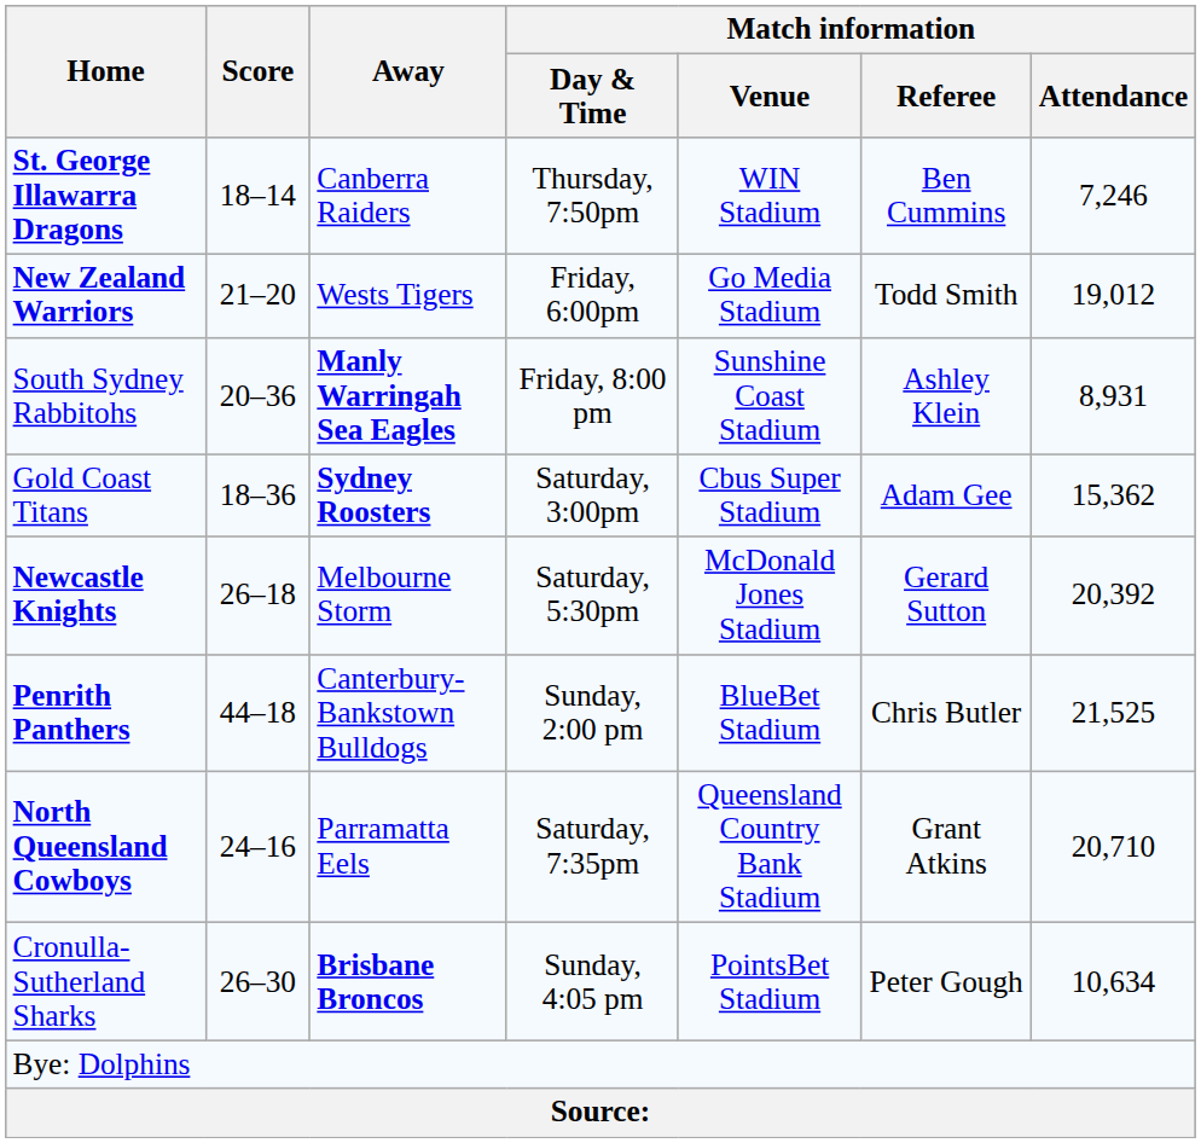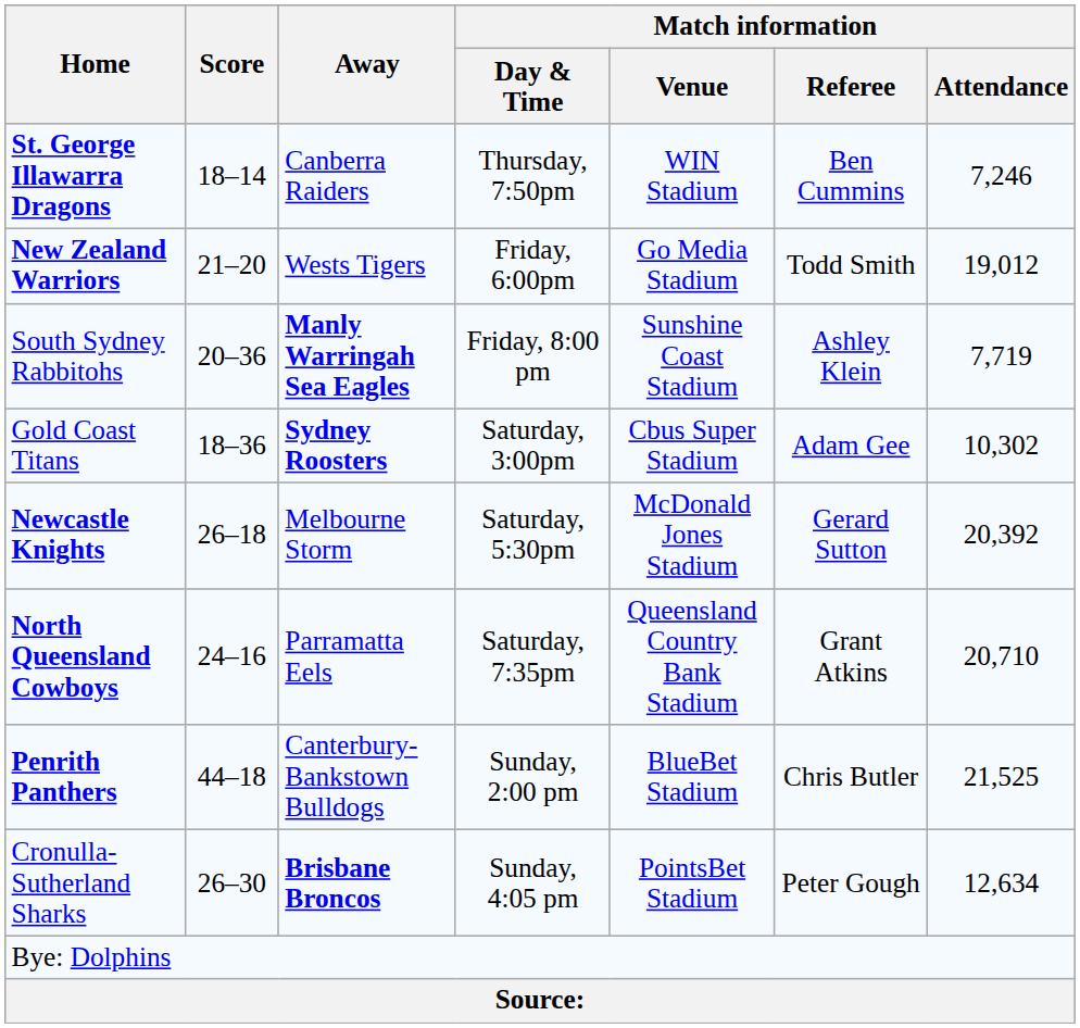South Sydney Rabbitohs | Match information / Attendance: 8,931 -> 7,719
Gold Coast Titans | Match information / Attendance: 15,362 -> 10,302
rows swapped: North Queensland Cowboys <-> Penrith Panthers
Cronulla-Sutherland Sharks | Match information / Attendance: 10,634 -> 12,634
